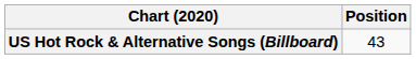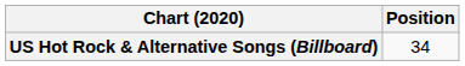US Hot Rock & Alternative Songs (Billboard) | Position: 43 -> 34
